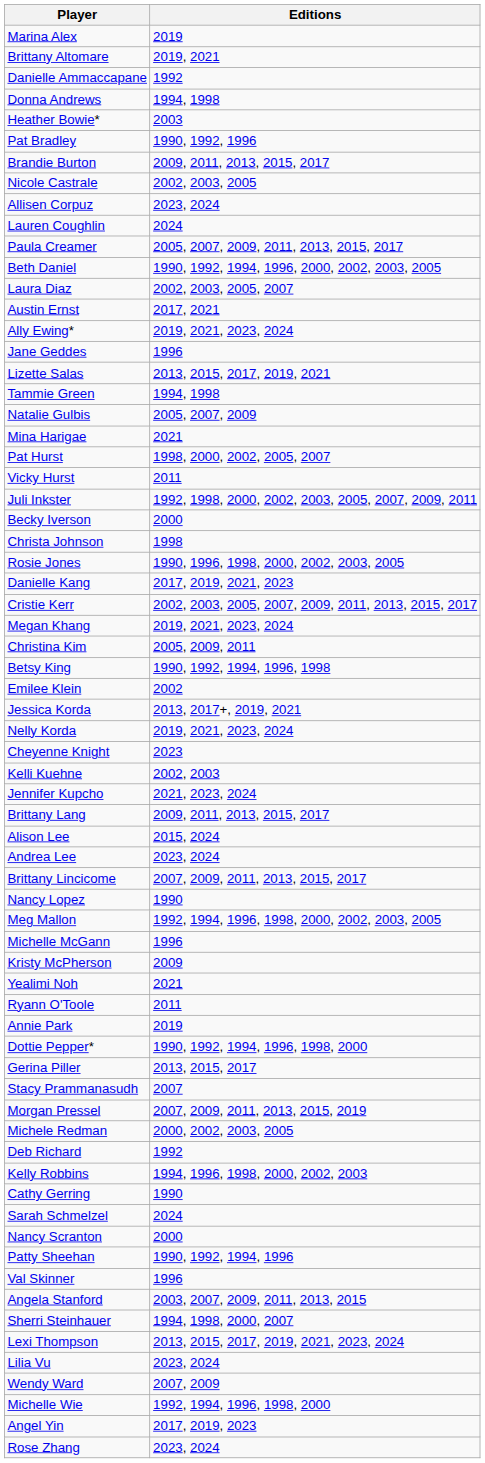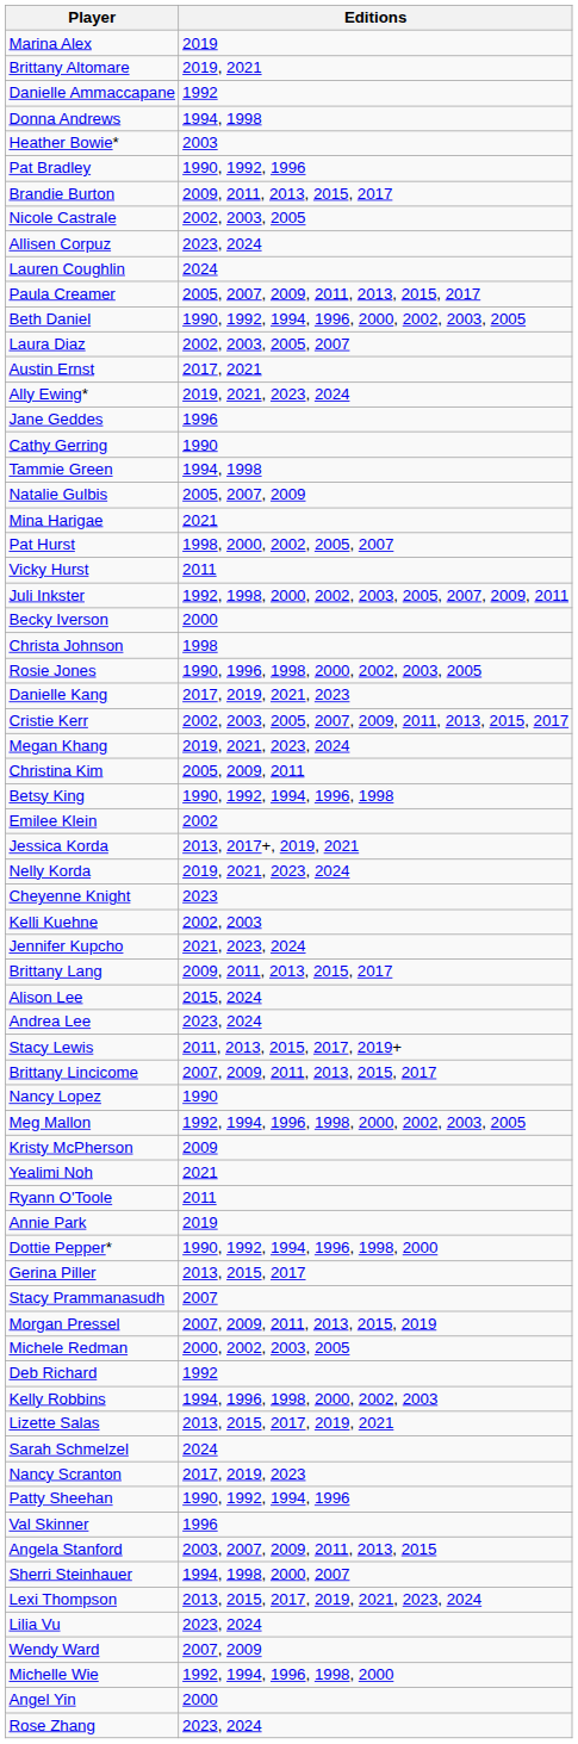rows swapped: Cathy Gerring <-> Lizette Salas
+ row: Stacy Lewis | 2011, 2013, 2015, 2017, 2019+
- row: Michelle McGann | 1996
Nancy Scranton | Editions: 2000 -> 2017, 2019, 2023
Angel Yin | Editions: 2017, 2019, 2023 -> 2000
